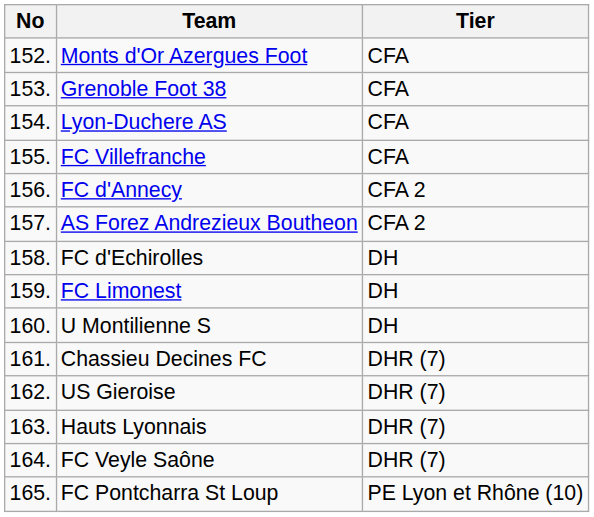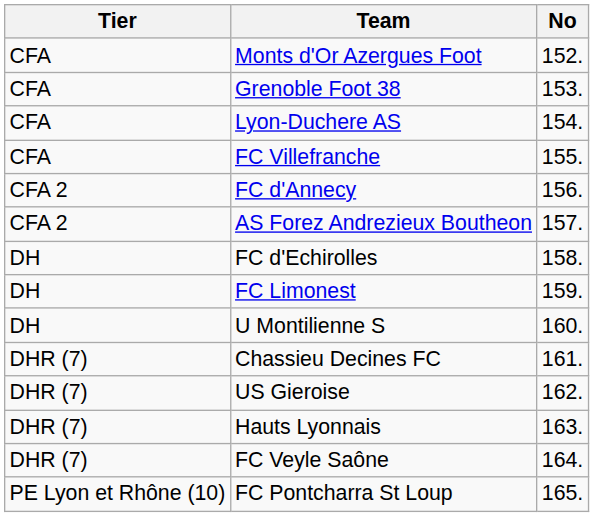columns swapped: No <-> Tier
